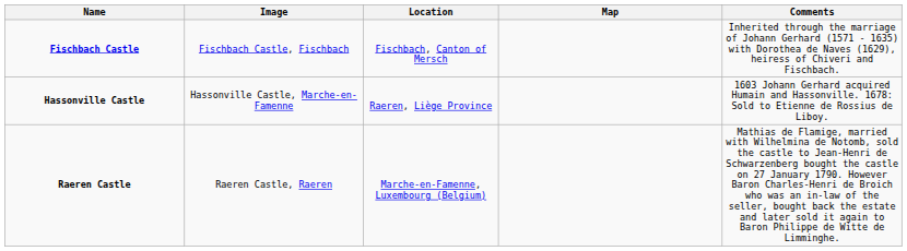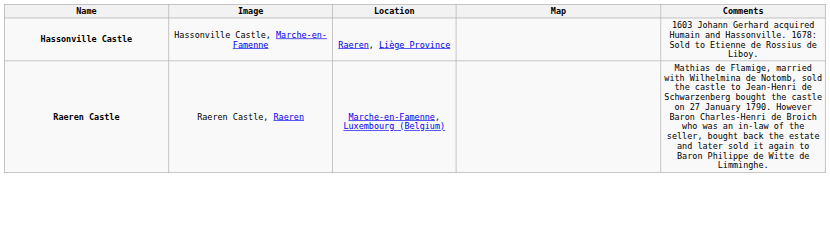- row: Fischbach Castle | Fischbach Castle, Fischbach | Fischbach, Canton of Mersch | Inherited through the marriage of Johann Gerhard (1571 - 1635) with Dorothea de Naves (1629), heiress of Chiveri and Fischbach.
